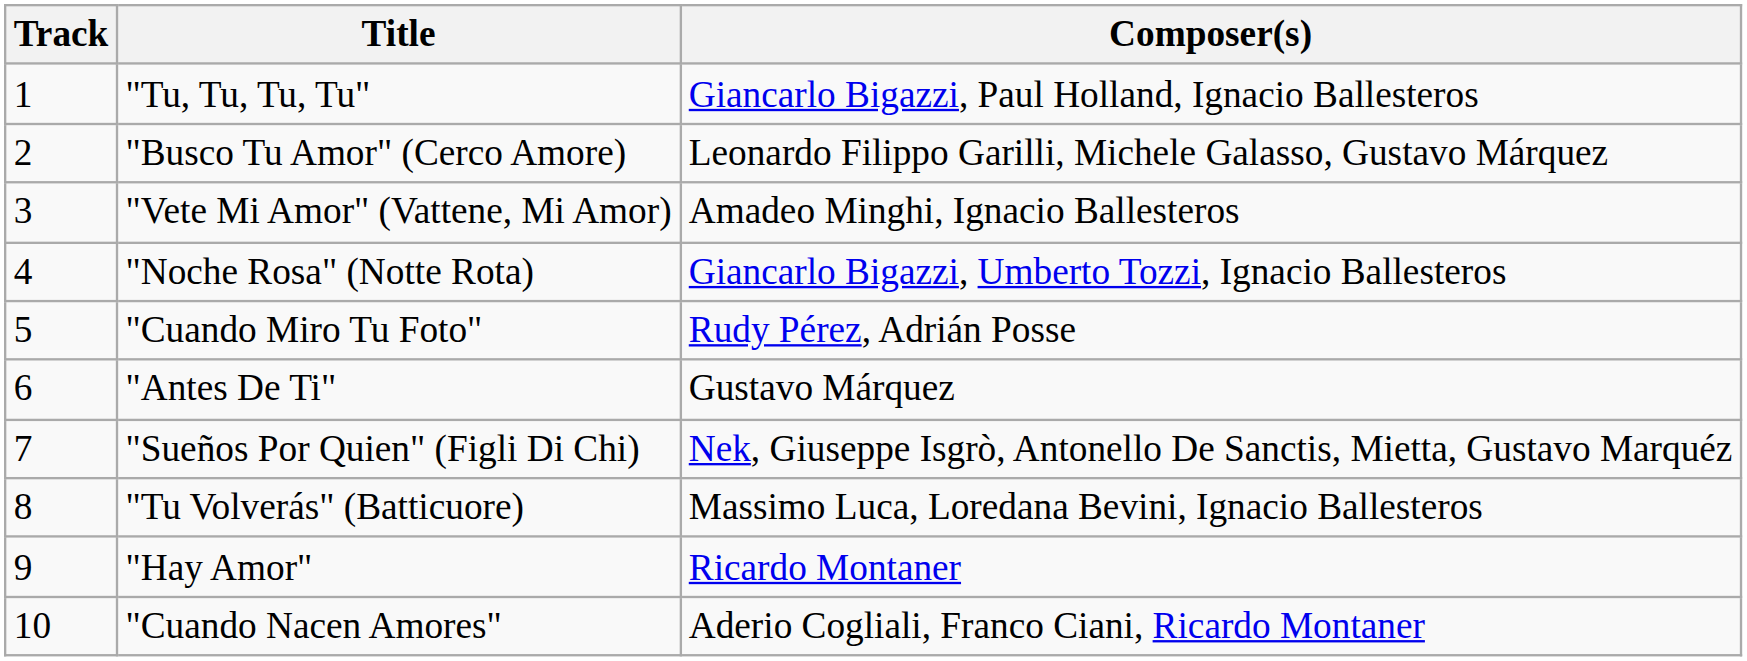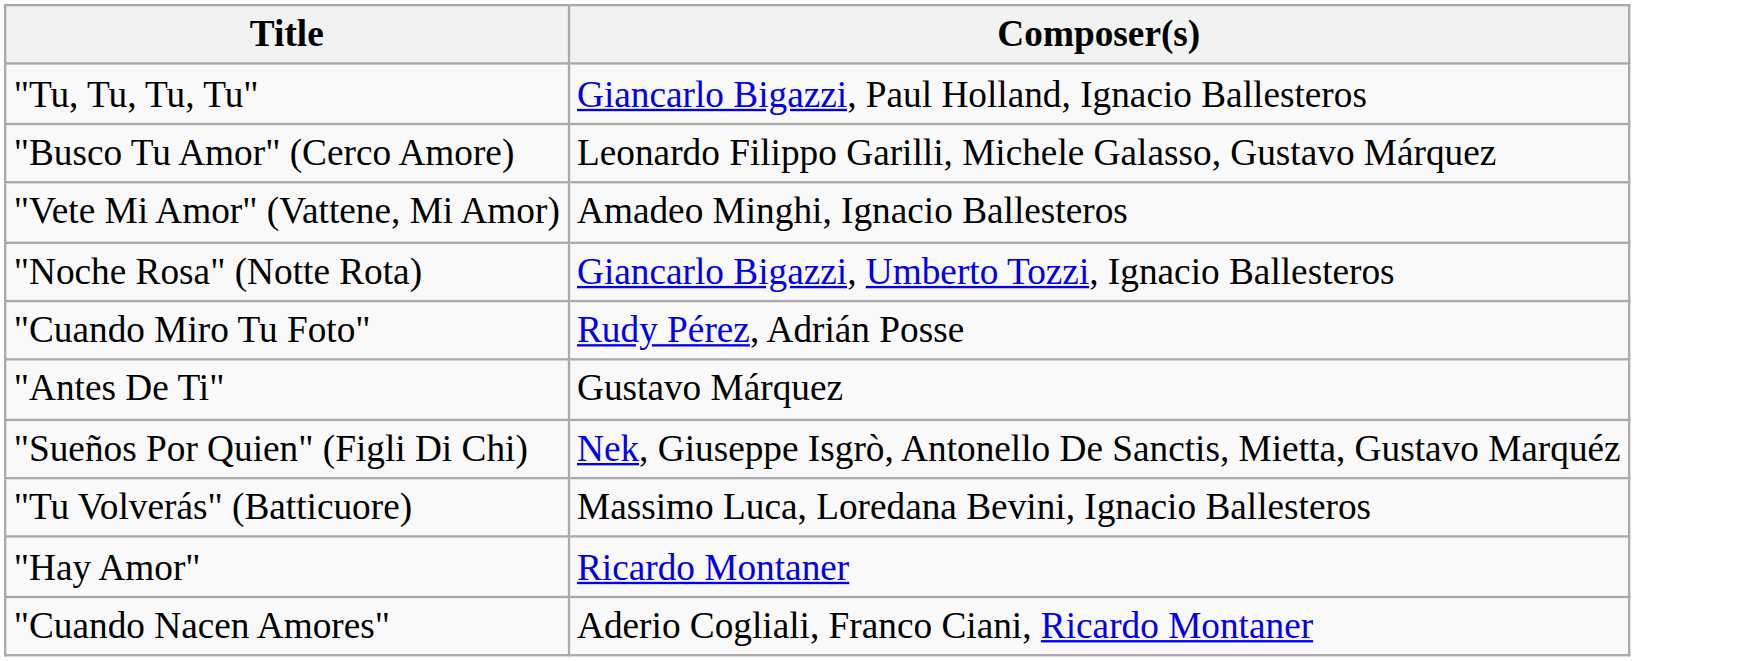- column: Track | 1 | 2 | 3 | 4 | 5 | 6 | 7 | 8 | 9 | 10
